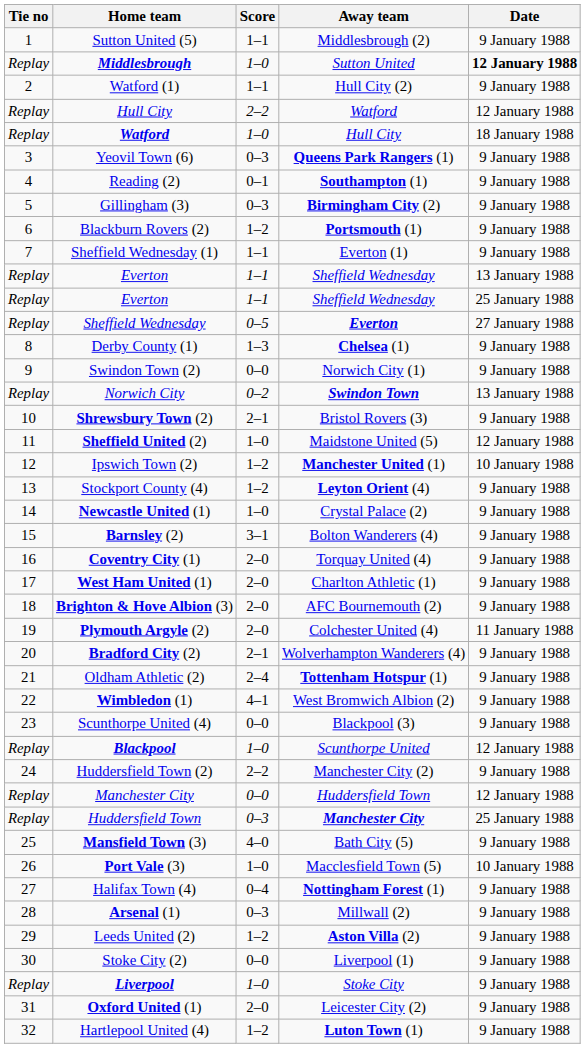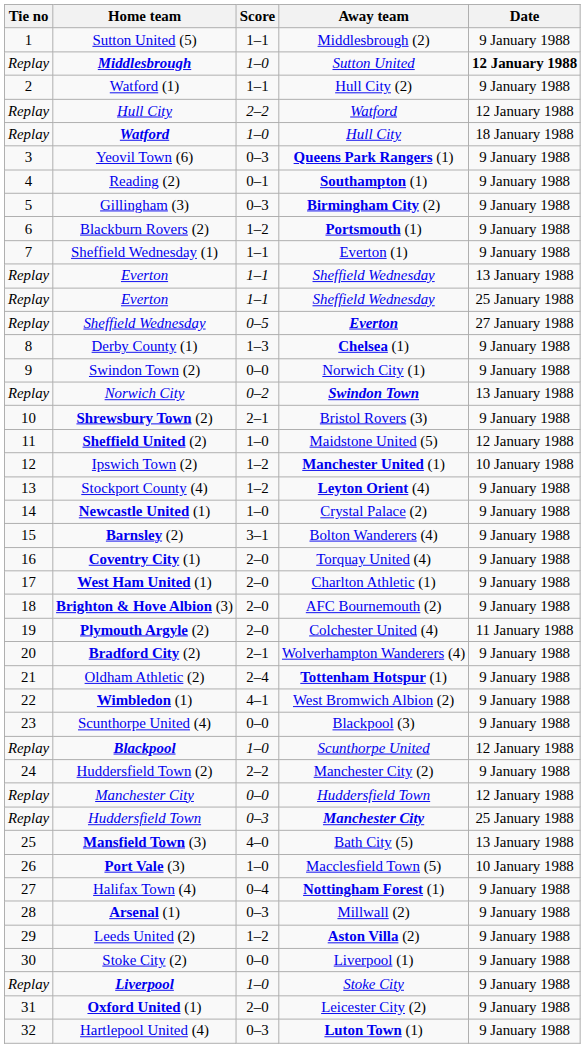Mansfield Town (3) | Date: 9 January 1988 -> 13 January 1988
Hartlepool United (4) | Score: 1–2 -> 0–3
